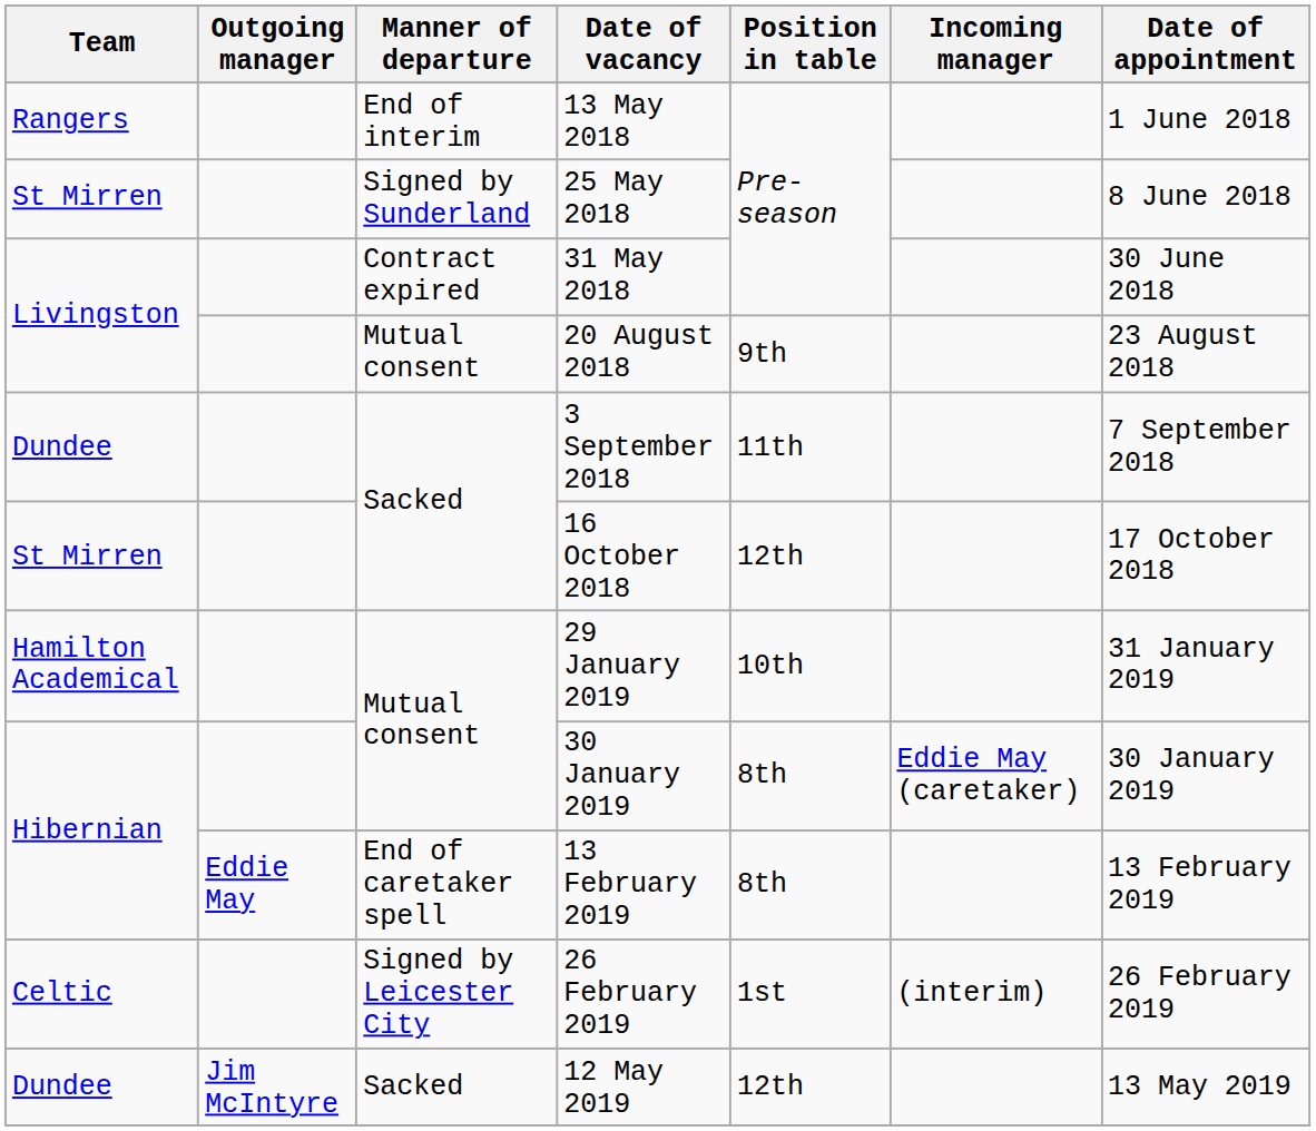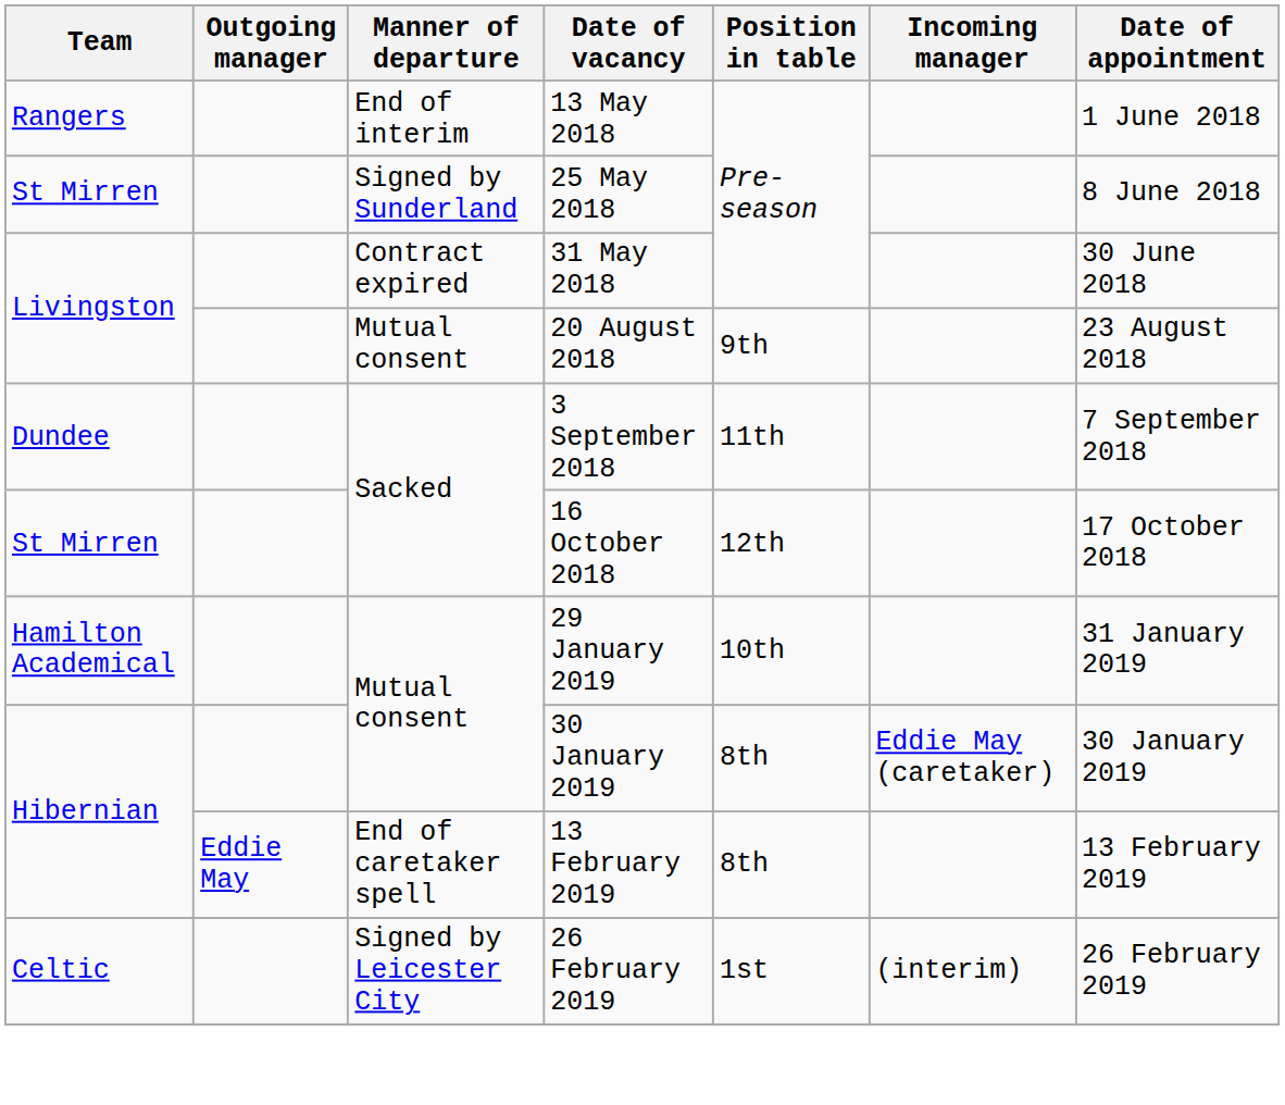- row: Dundee | Jim McIntyre | Sacked | 12 May 2019 | 12th | 13 May 2019
